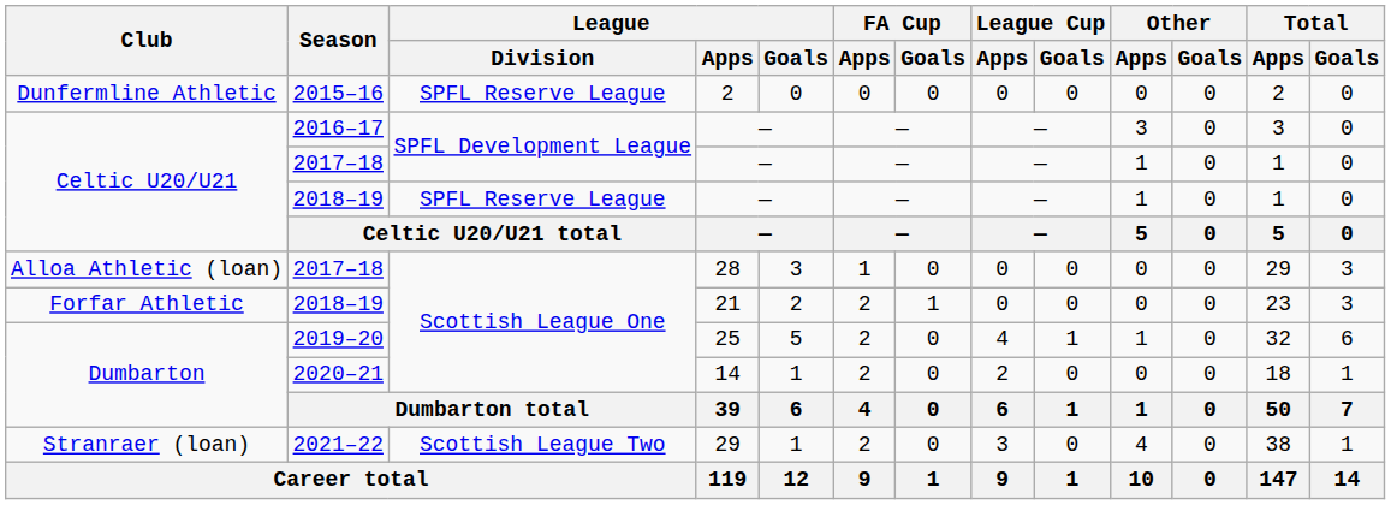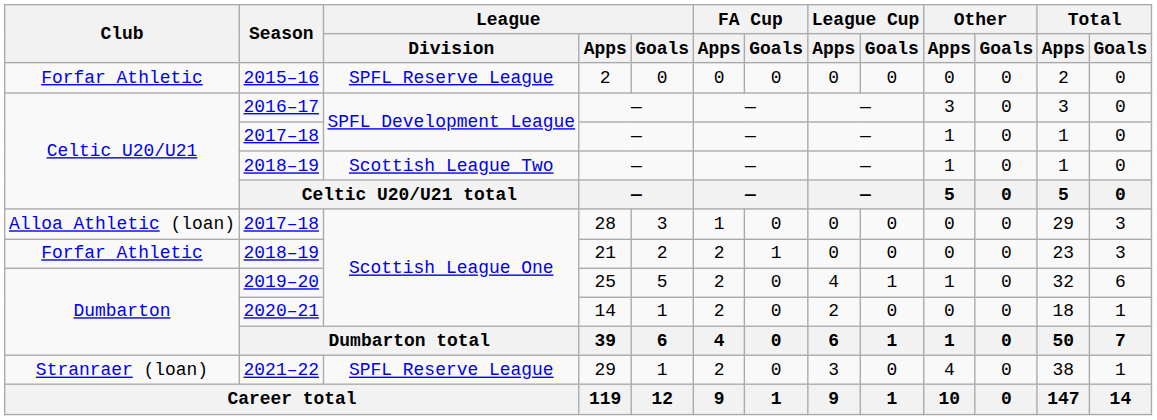2015–16 | Club: Dunfermline Athletic -> Forfar Athletic
2018–19 / — | League / Division: SPFL Reserve League -> Scottish League Two
2021–22 | League / Division: Scottish League Two -> SPFL Reserve League
